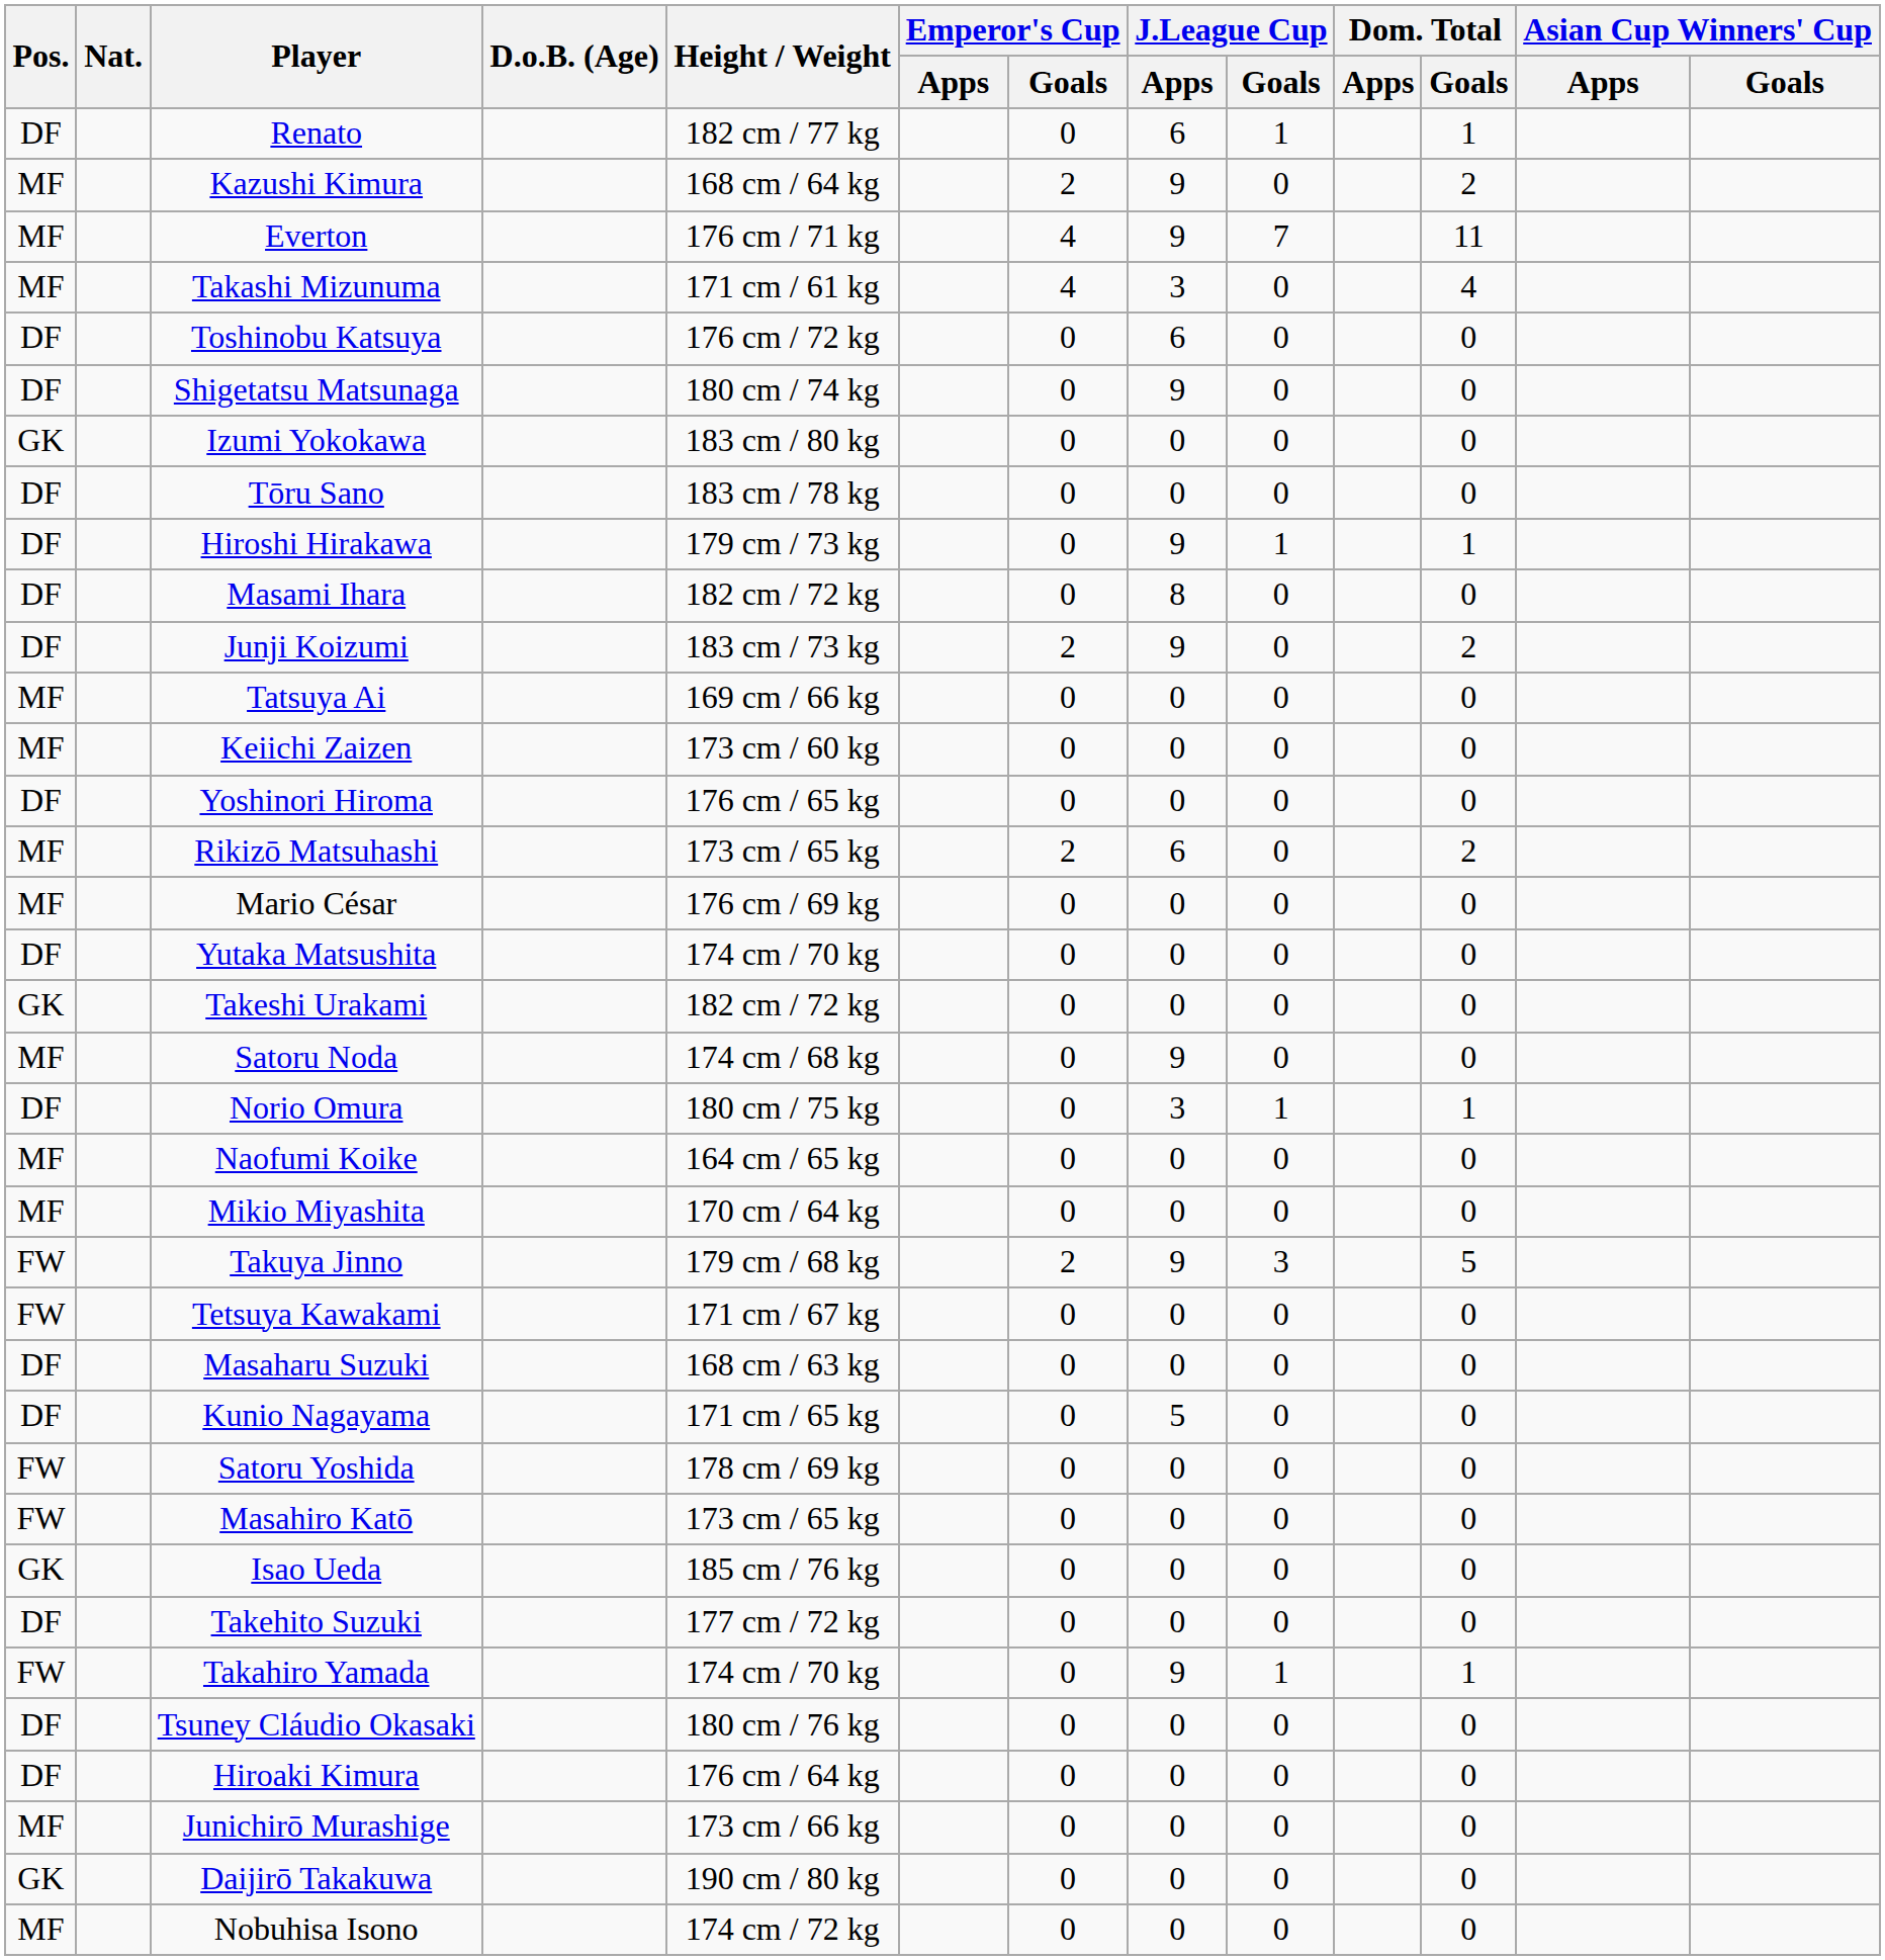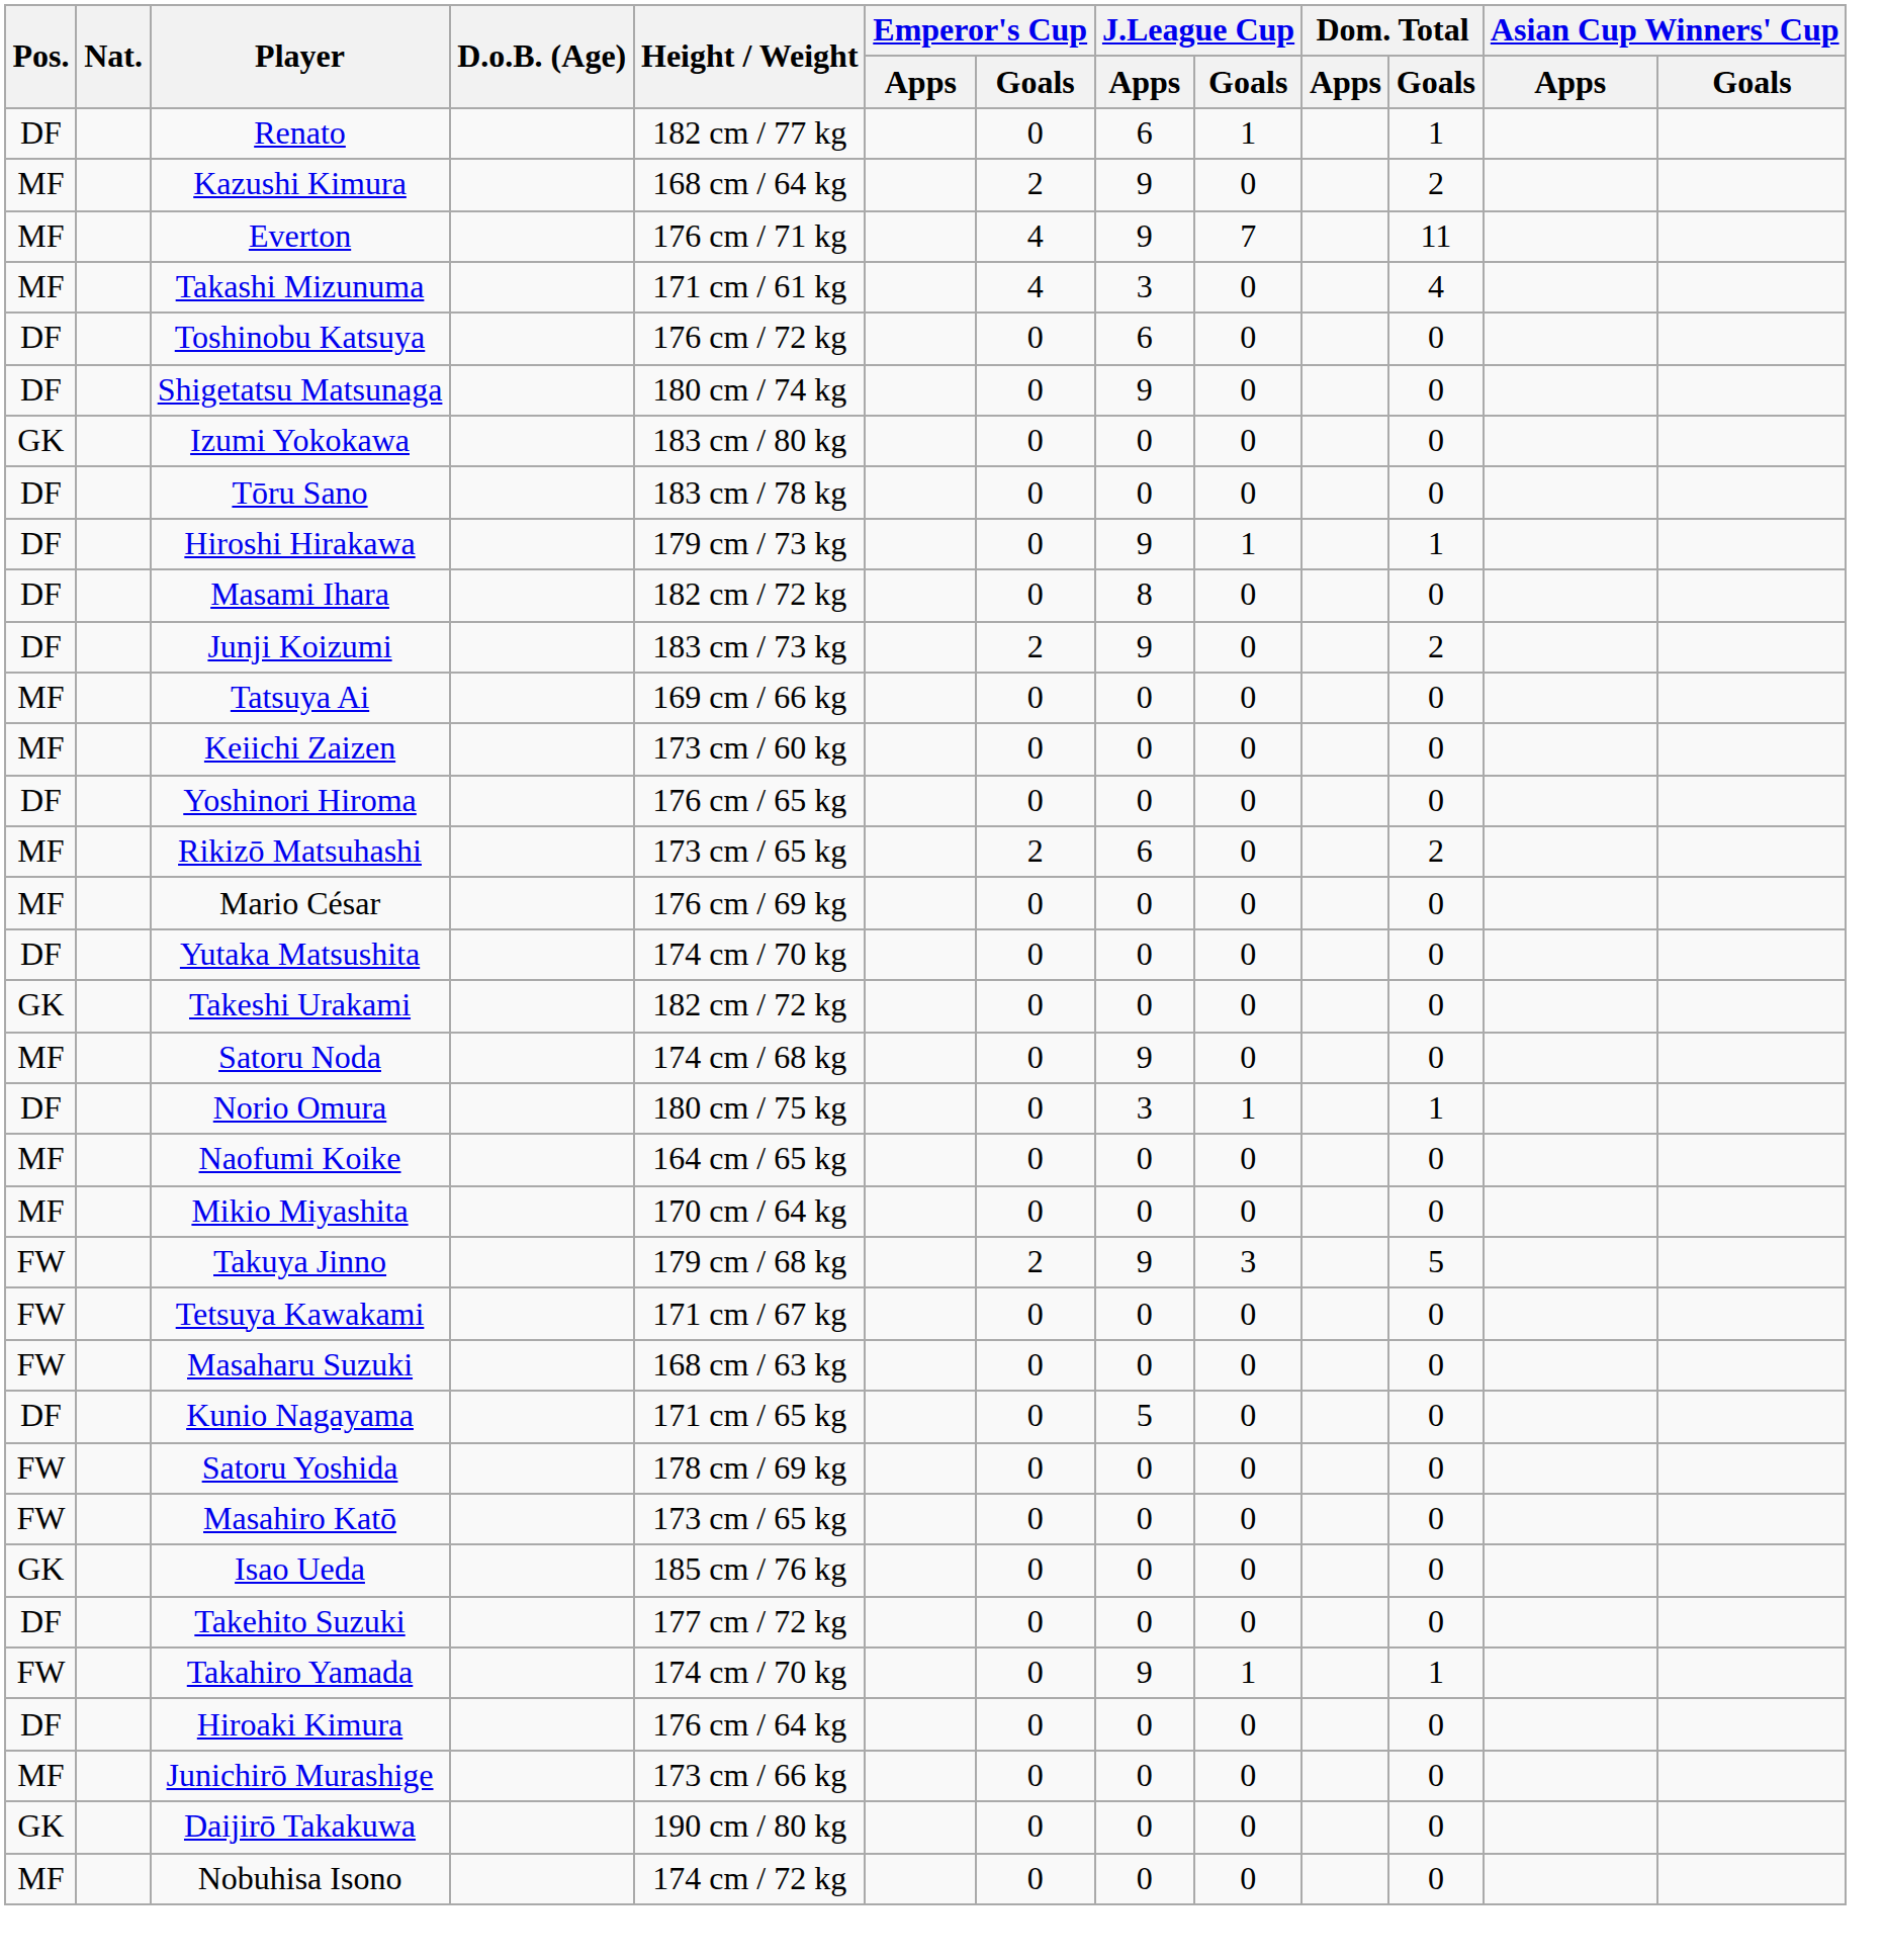Masaharu Suzuki | Pos.: DF -> FW
- row: DF | Tsuney Cláudio Okasaki | 180 cm / 76 kg | 0 | 0 | 0 | 0
